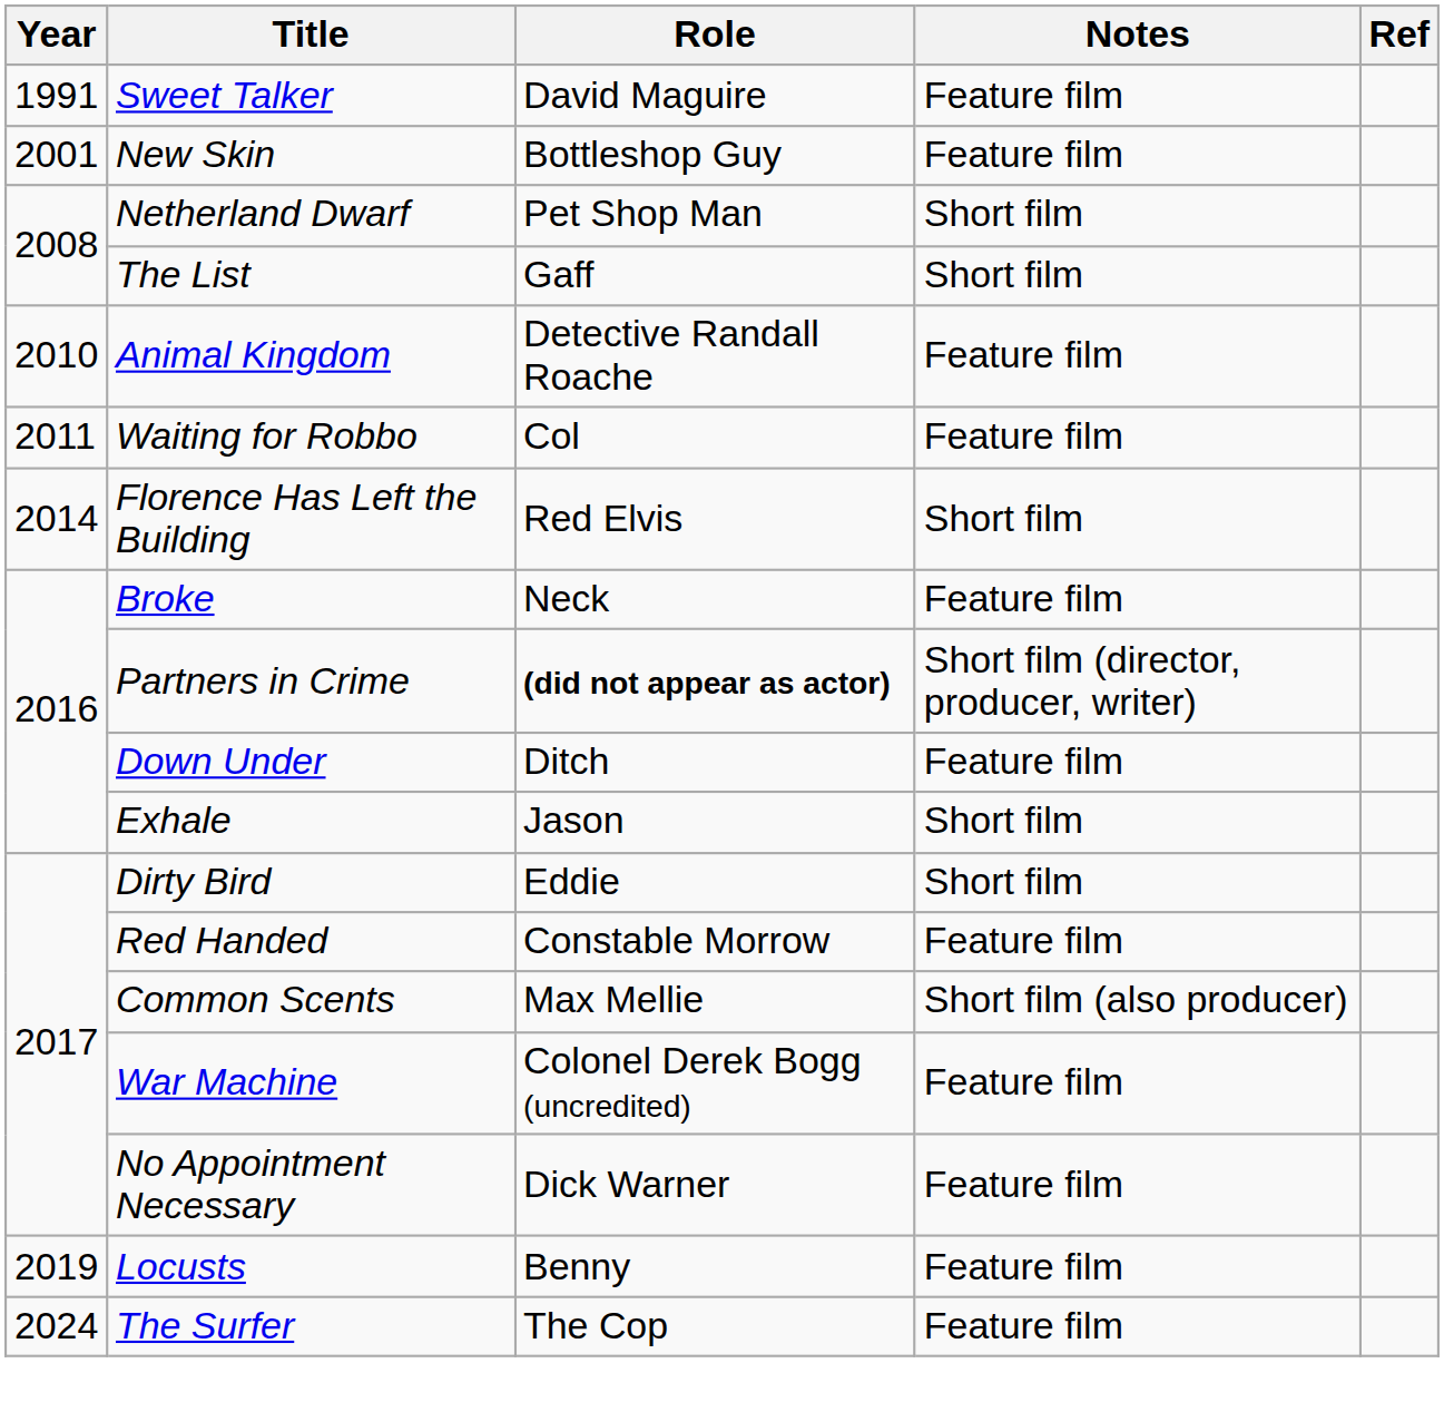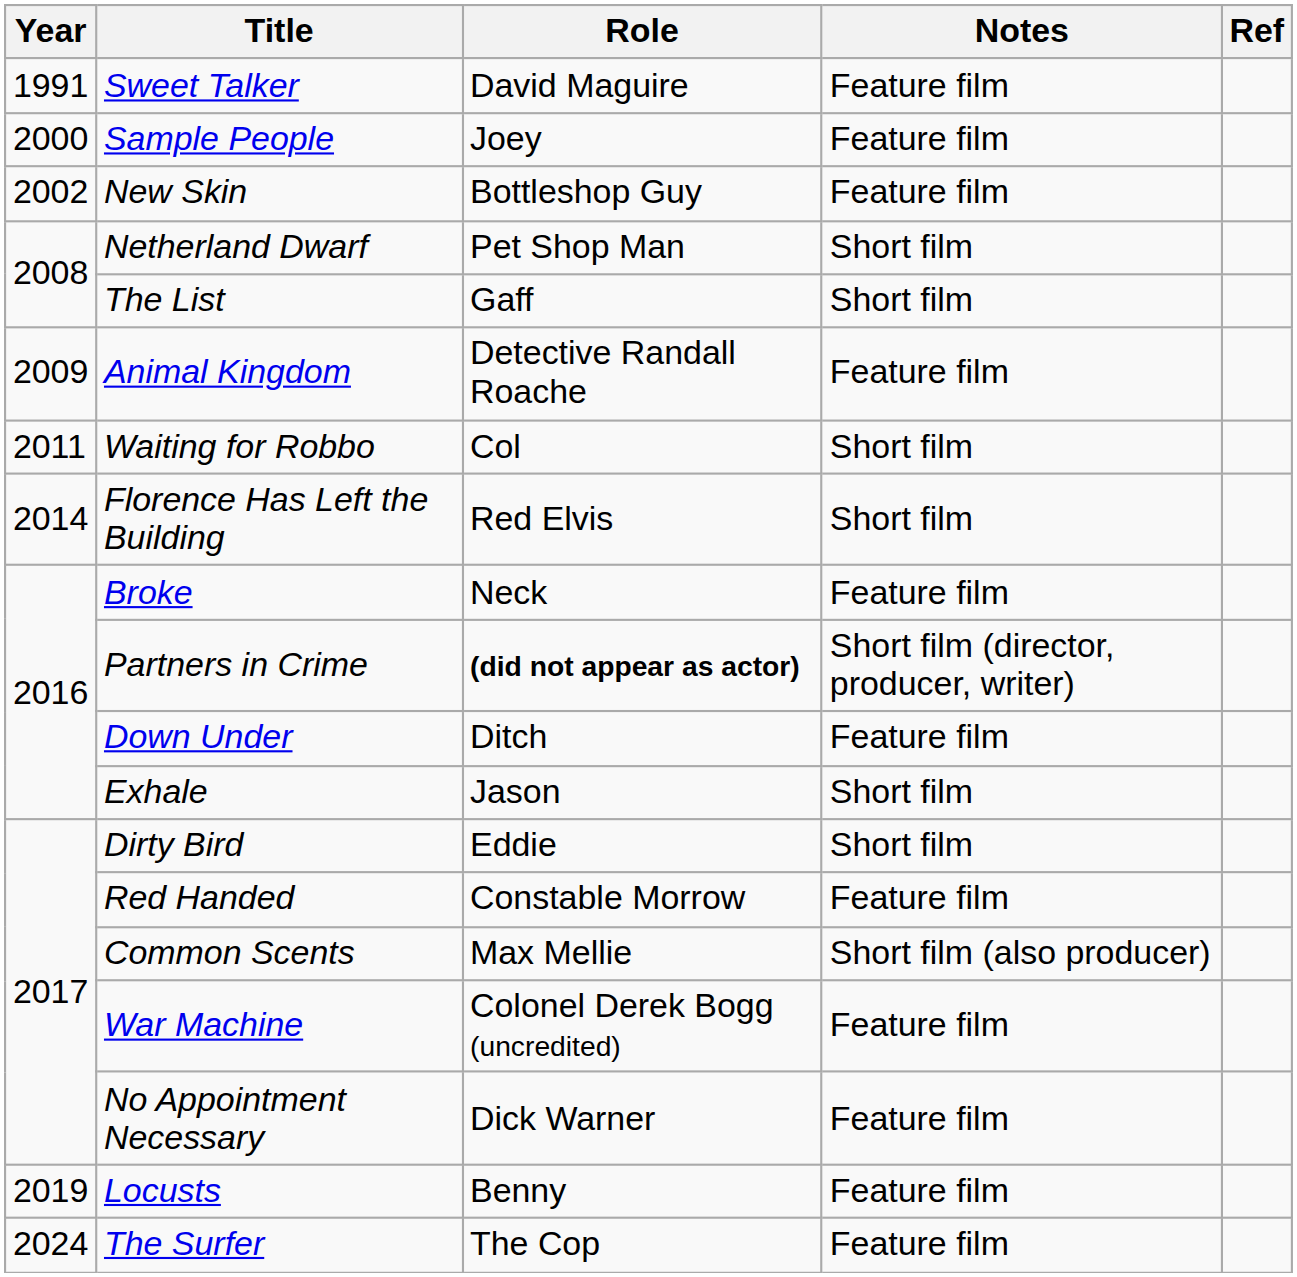+ row: 2000 | Sample People | Joey | Feature film
New Skin | Year: 2001 -> 2002
Animal Kingdom | Year: 2010 -> 2009
Waiting for Robbo | Notes: Feature film -> Short film
